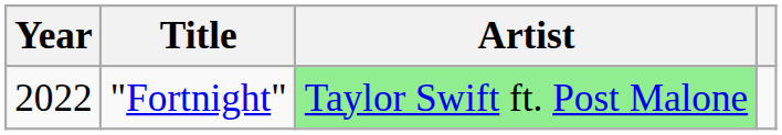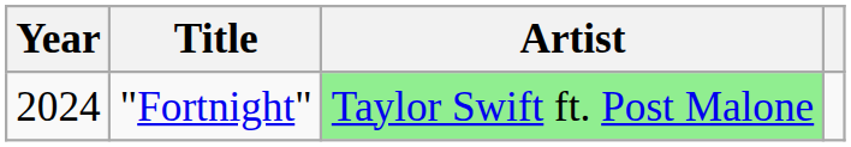"Fortnight" | Year: 2022 -> 2024
